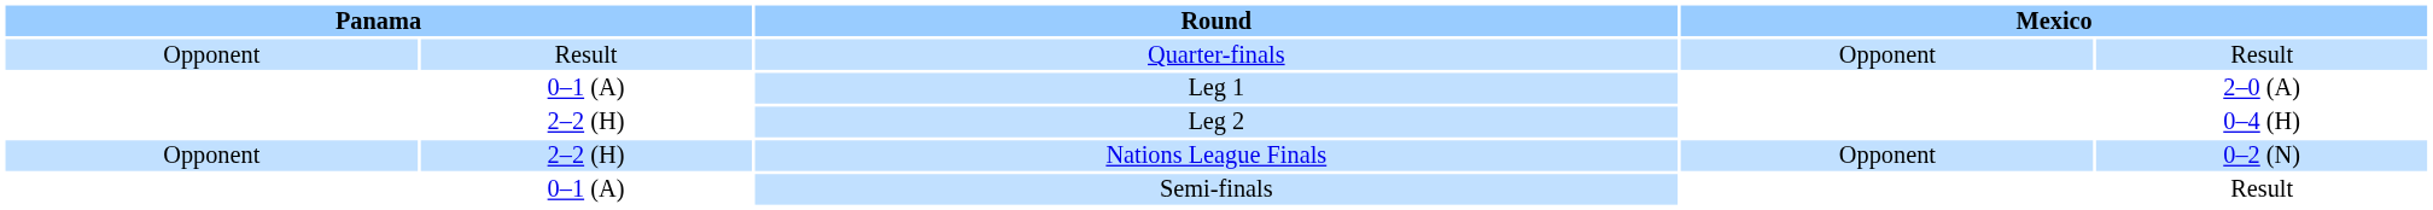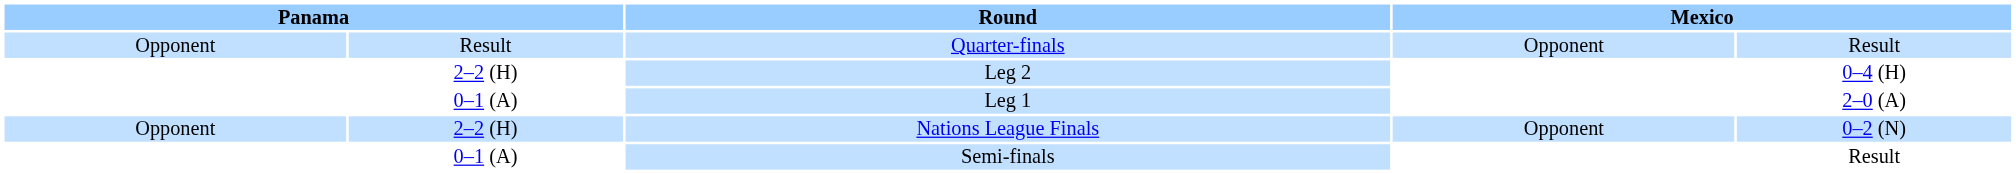rows swapped: Leg 1 <-> Leg 2
